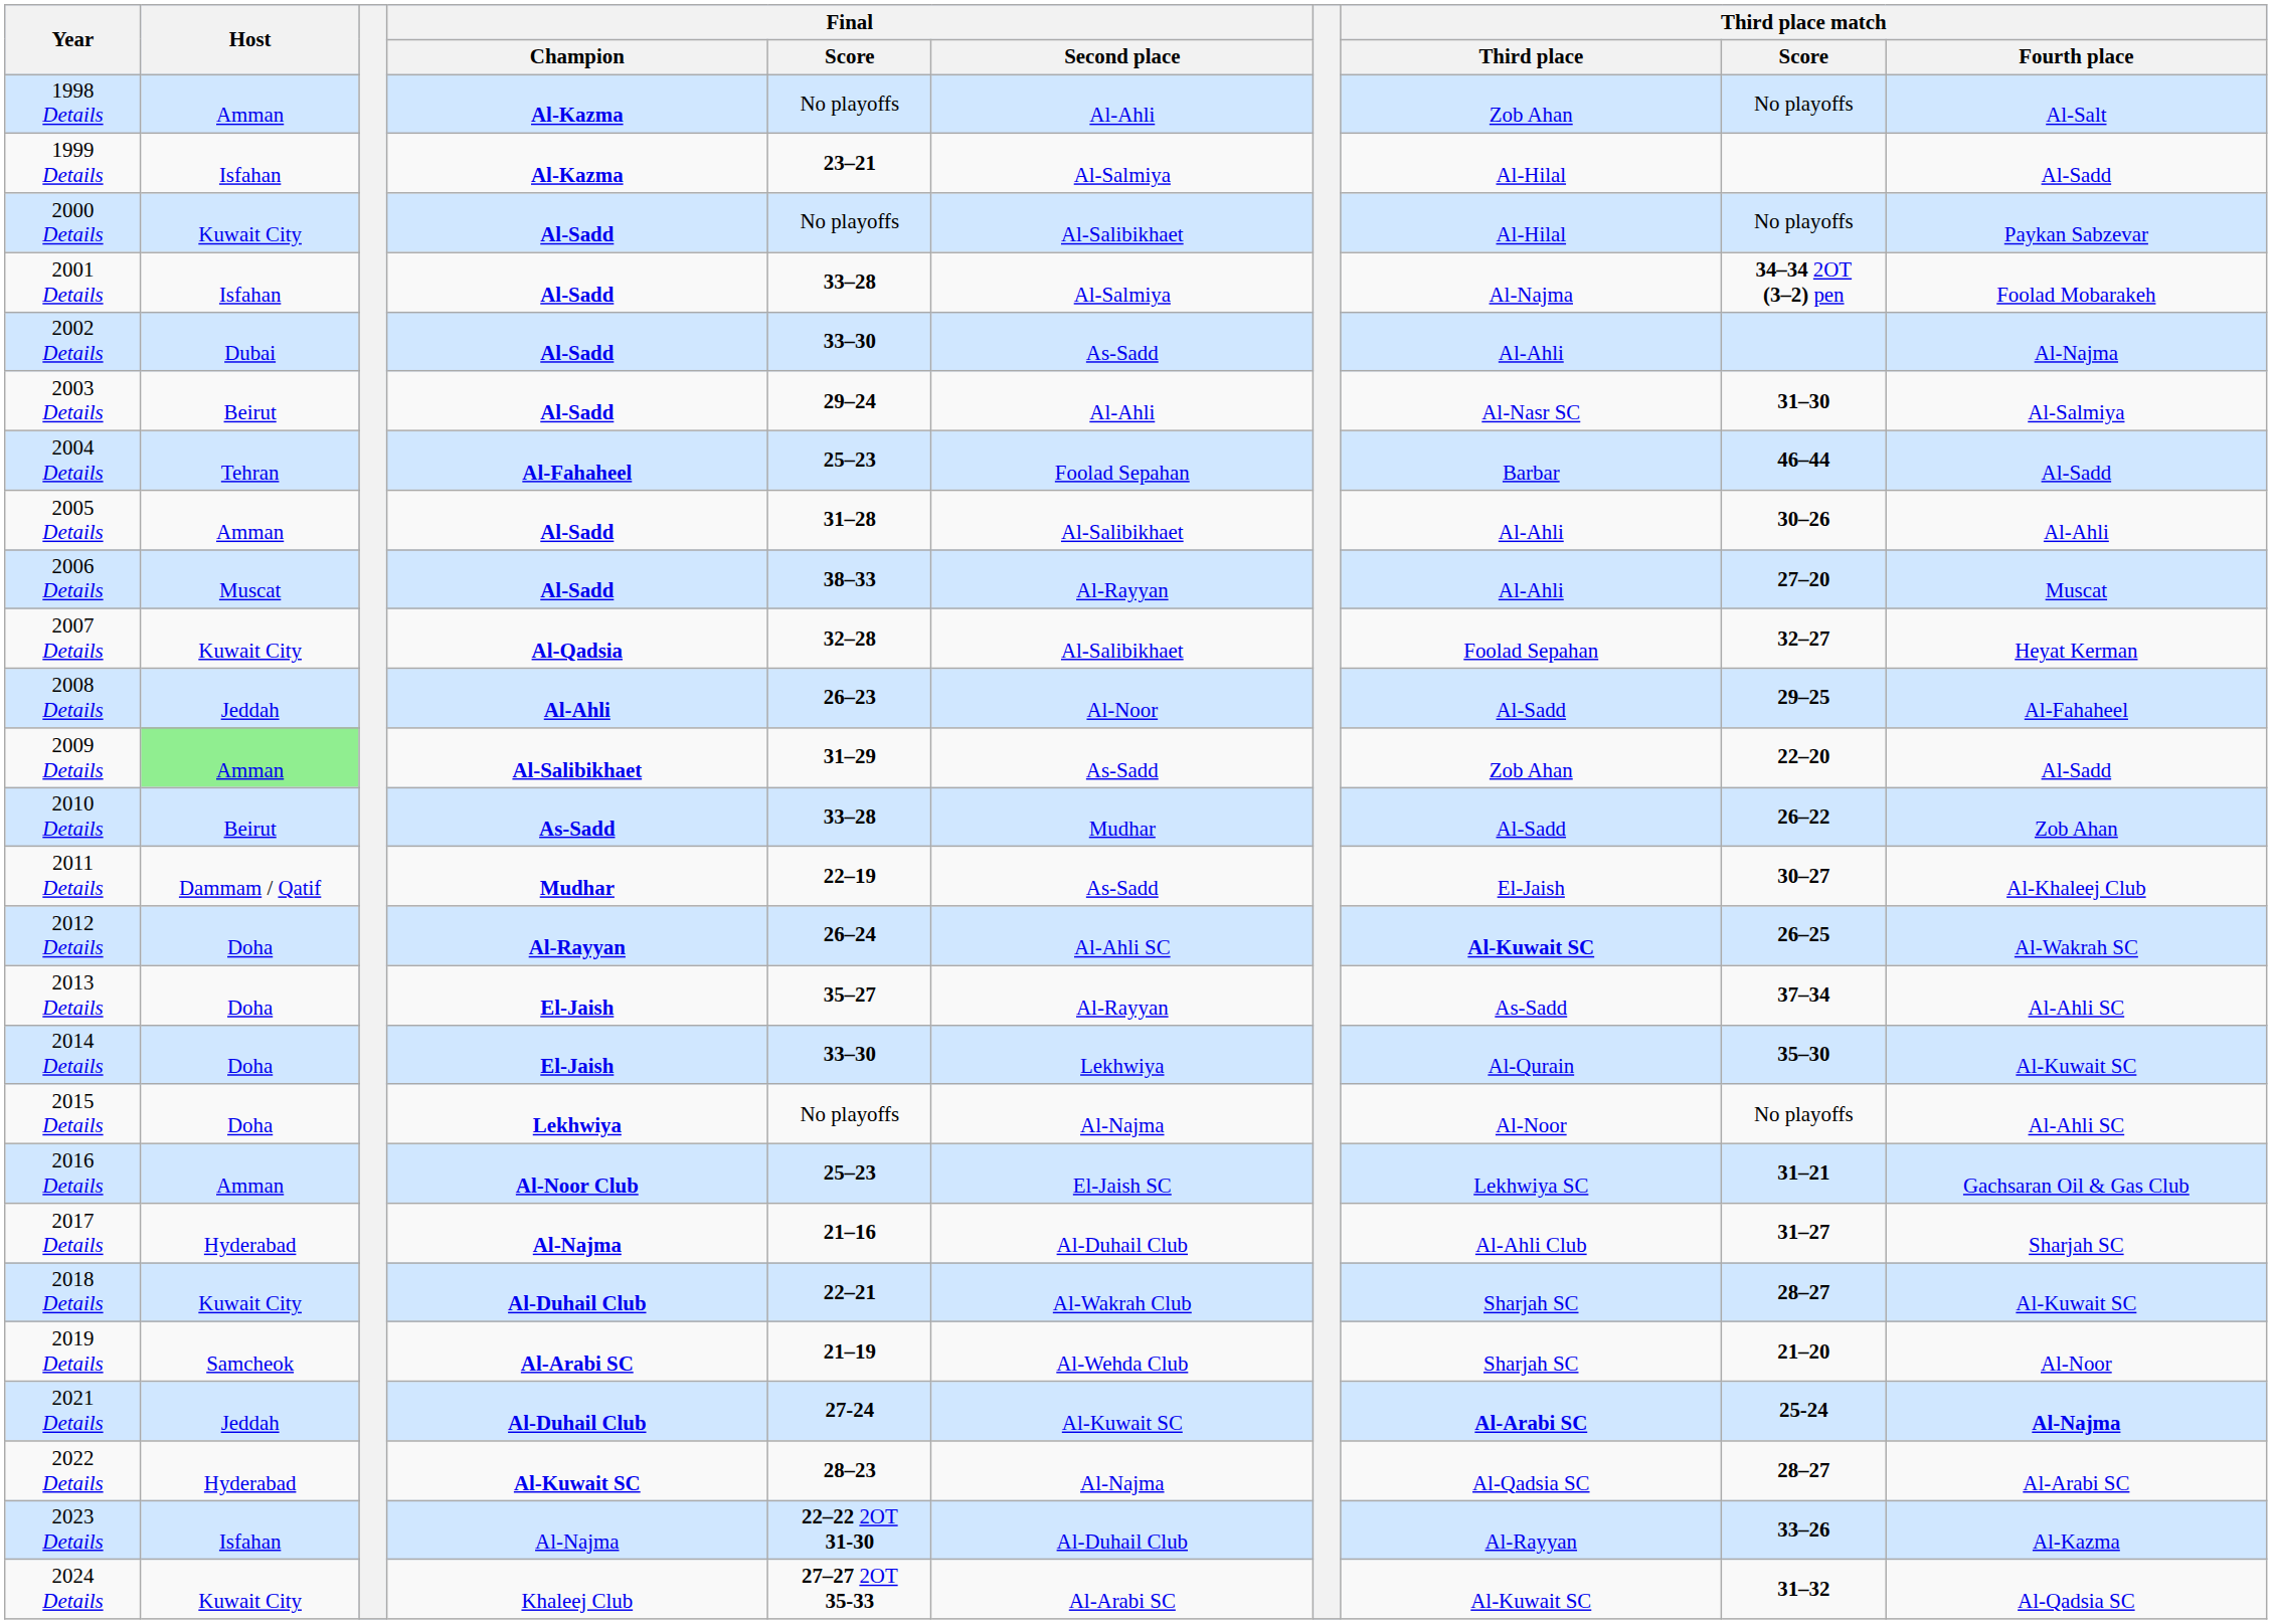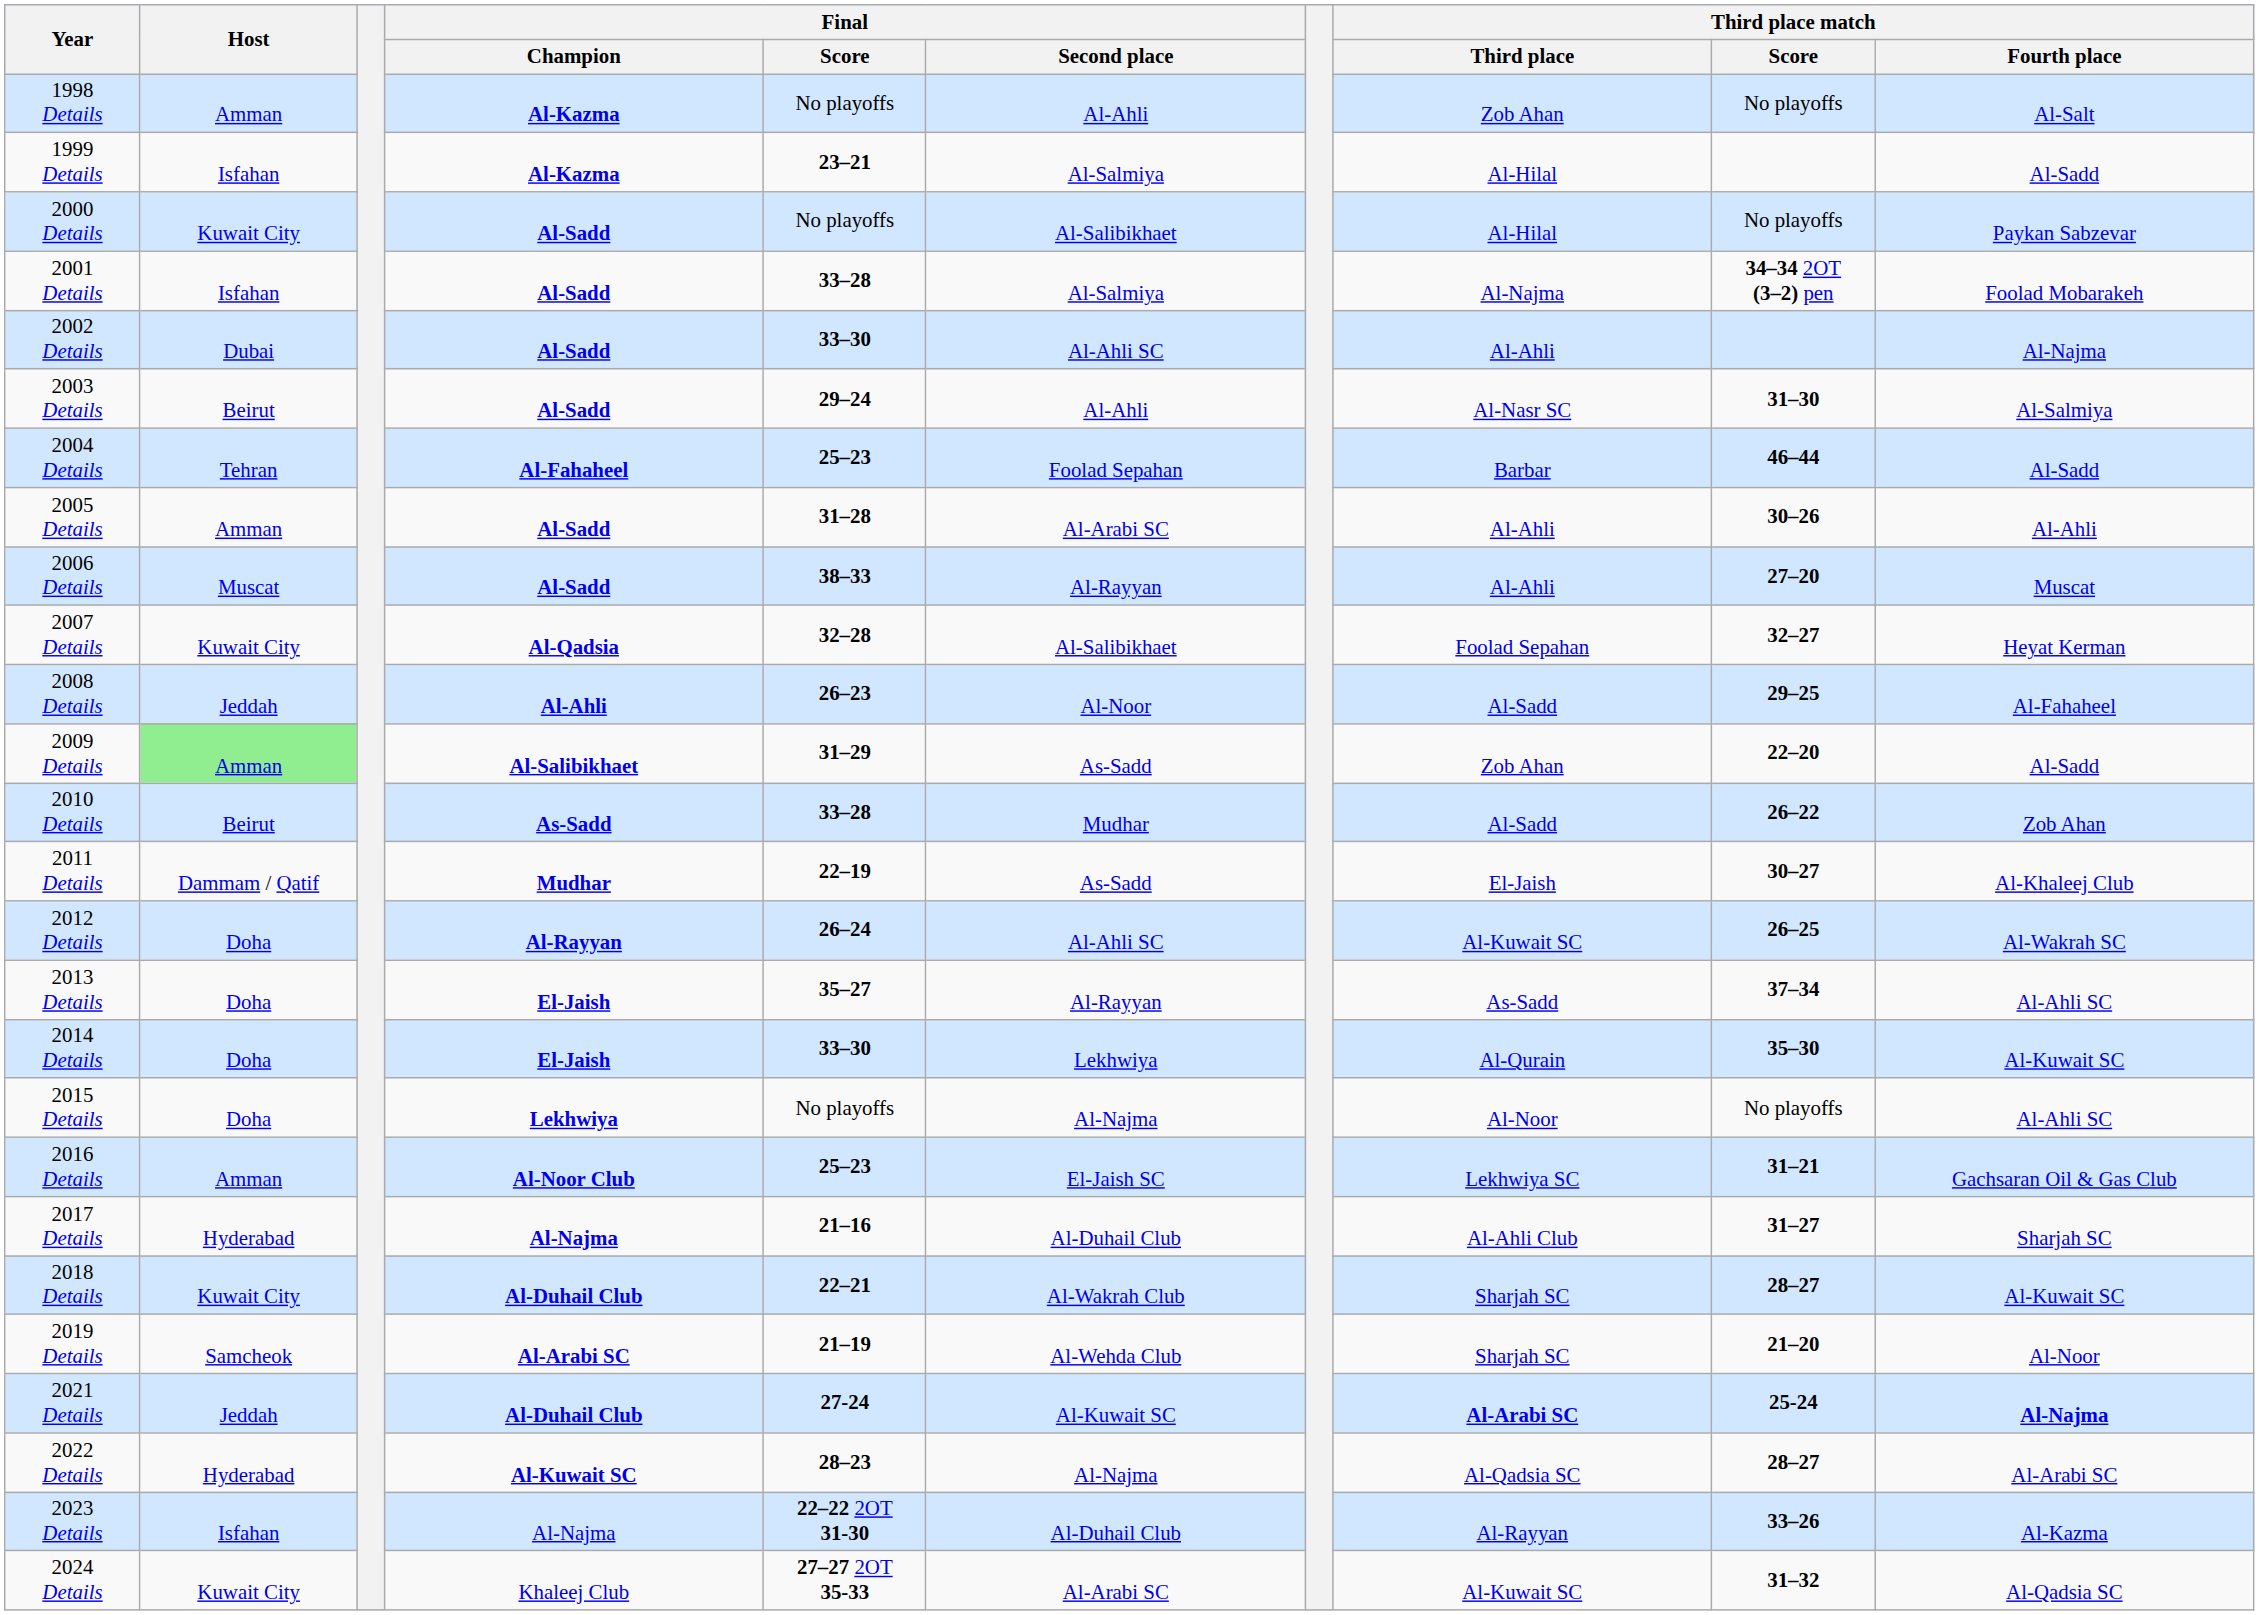2002 Details | Final / Second place: As-Sadd -> Al-Ahli SC
2005 Details | Final / Second place: Al-Salibikhaet -> Al-Arabi SC
2012 Details | Third place match / Third place: bold -> normal
